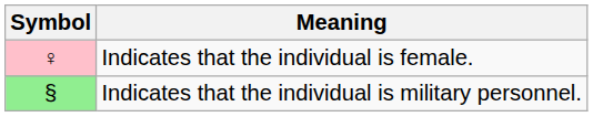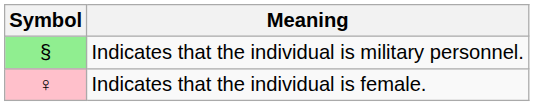rows swapped: Indicates that the individual is female. <-> Indicates that the individual is military personnel.
